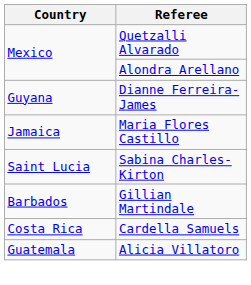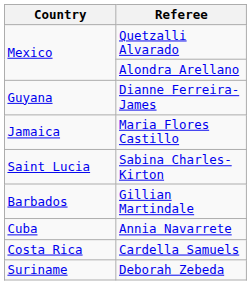+ row: Cuba | Annia Navarrete
- row: Guatemala | Alicia Villatoro
+ row: Suriname | Deborah Zebeda
